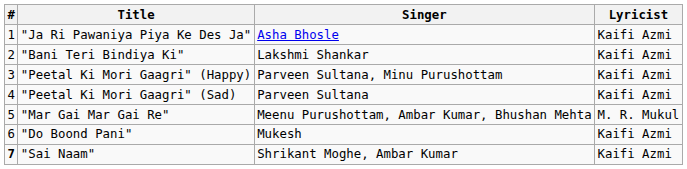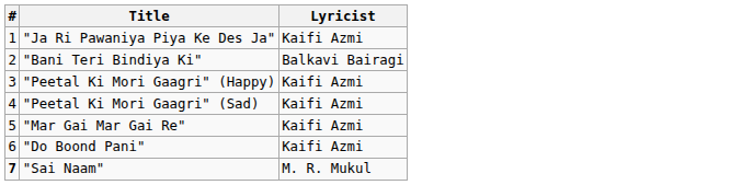- column: Singer | Asha Bhosle | Lakshmi Shankar | Parveen Sultana, Minu Purushottam | Parveen Sultana | Meenu Purushottam, Ambar Kumar, Bhushan Mehta | Mukesh | Shrikant Moghe, Ambar Kumar
"Bani Teri Bindiya Ki" | Lyricist: Kaifi Azmi -> Balkavi Bairagi
"Mar Gai Mar Gai Re" | Lyricist: M. R. Mukul -> Kaifi Azmi
"Sai Naam" | Lyricist: Kaifi Azmi -> M. R. Mukul
